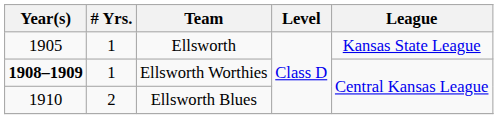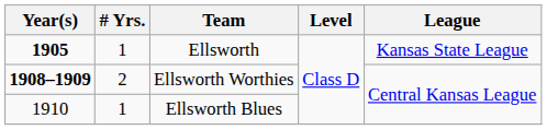Ellsworth | Year(s): normal -> bold
Ellsworth Worthies | # Yrs.: 1 -> 2
Ellsworth Blues | # Yrs.: 2 -> 1
